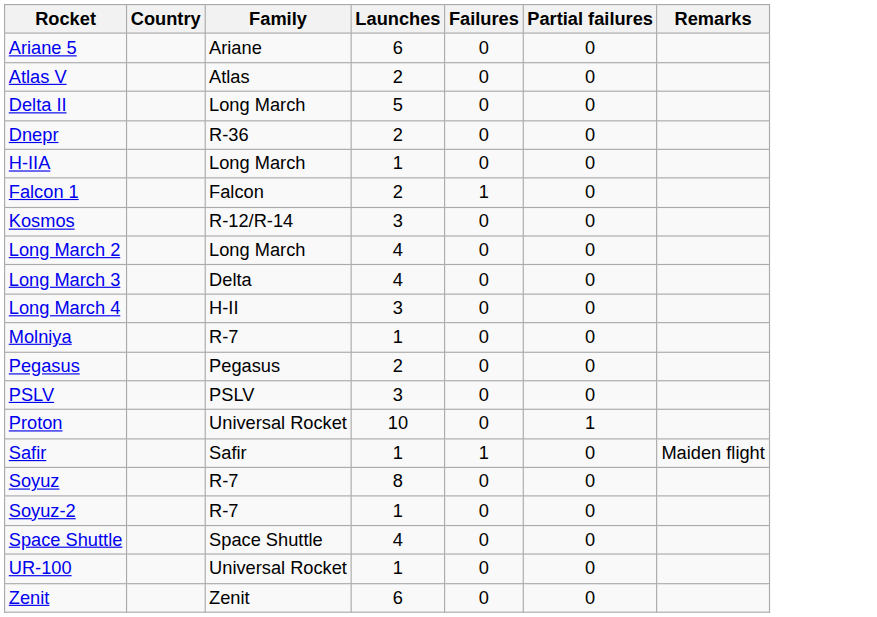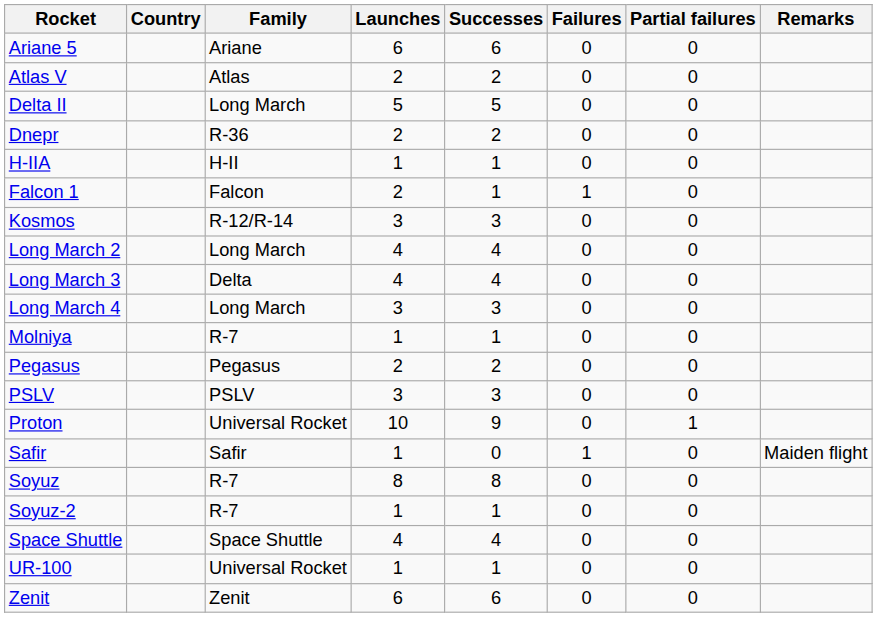+ column: Successes | 6 | 2 | 5 | 2 | 1 | 1 | 3 | 4 | 4 | 3 | 1 | 2 | 3 | 9 | 0 | 8 | 1 | 4 | 1 | 6
H-IIA | Family: Long March -> H-II
Long March 4 | Family: H-II -> Long March
